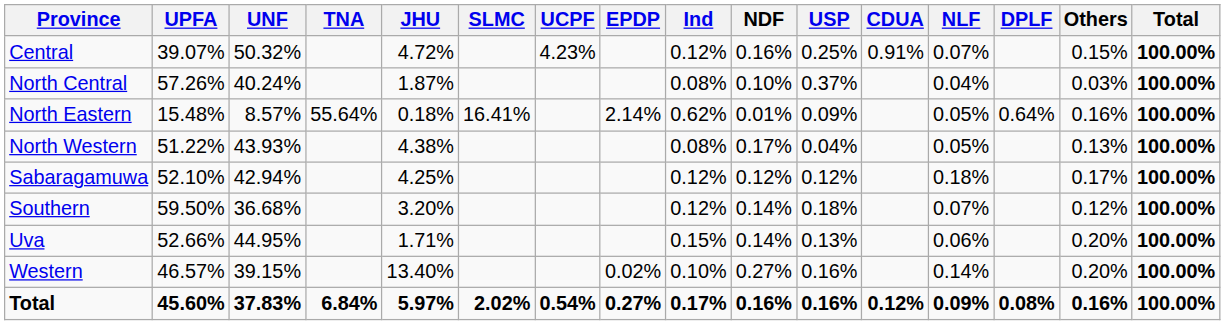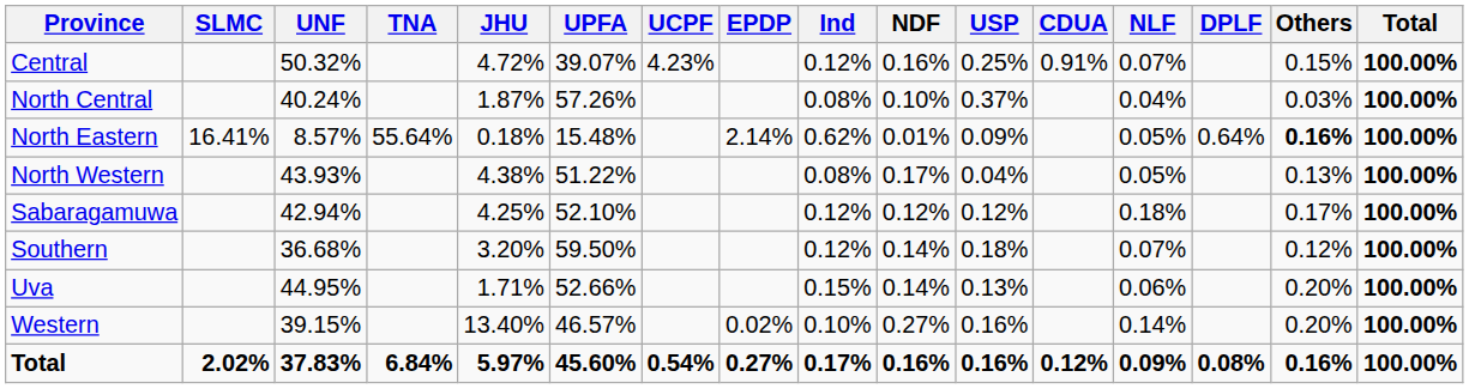columns swapped: UPFA <-> SLMC
North Eastern | Others: normal -> bold
